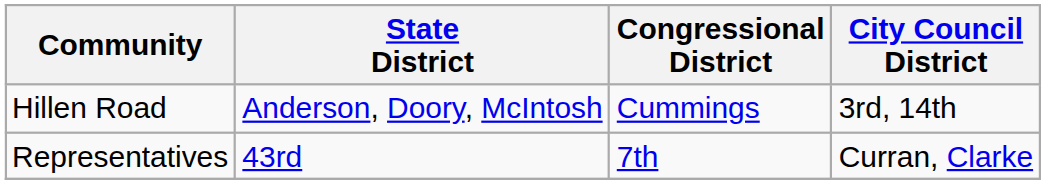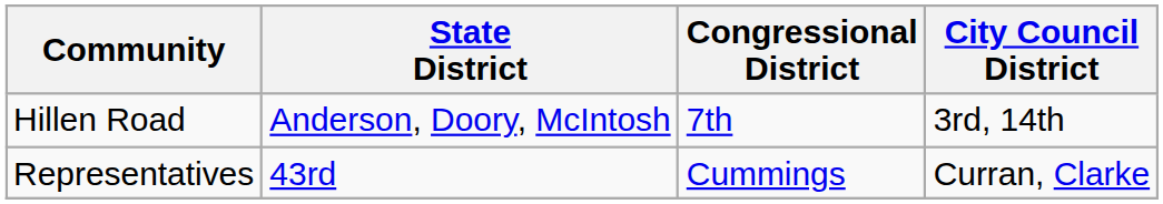Hillen Road | Congressional District: Cummings -> 7th
Representatives | Congressional District: 7th -> Cummings
